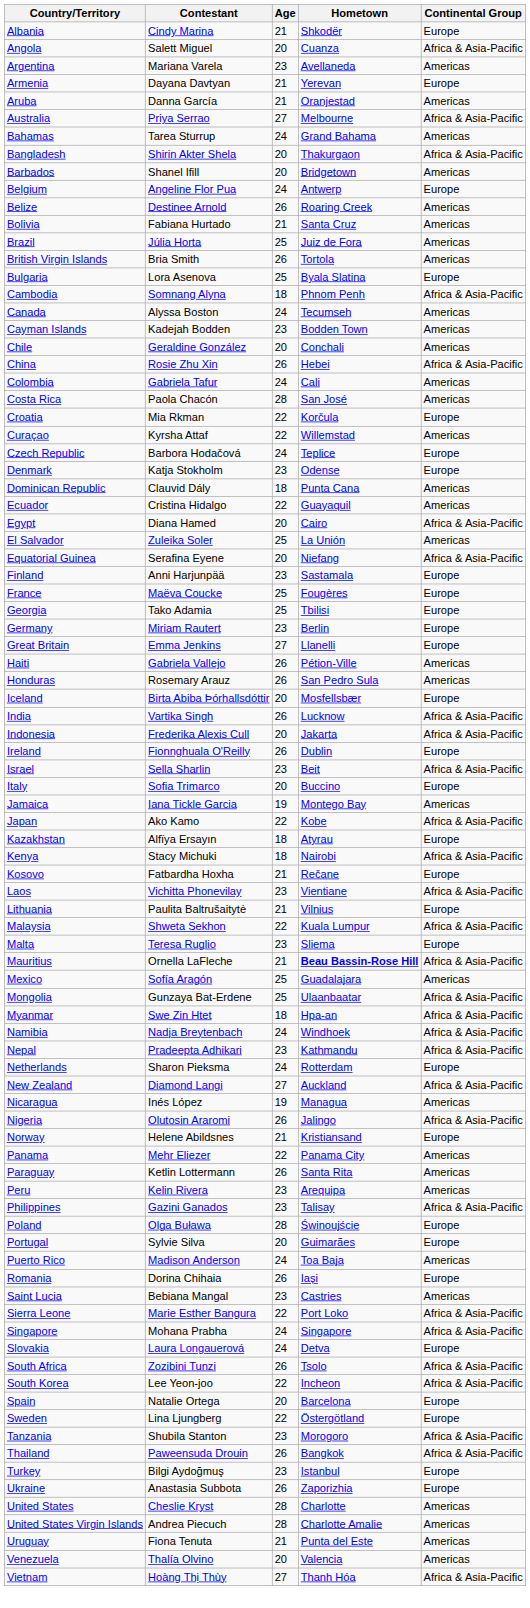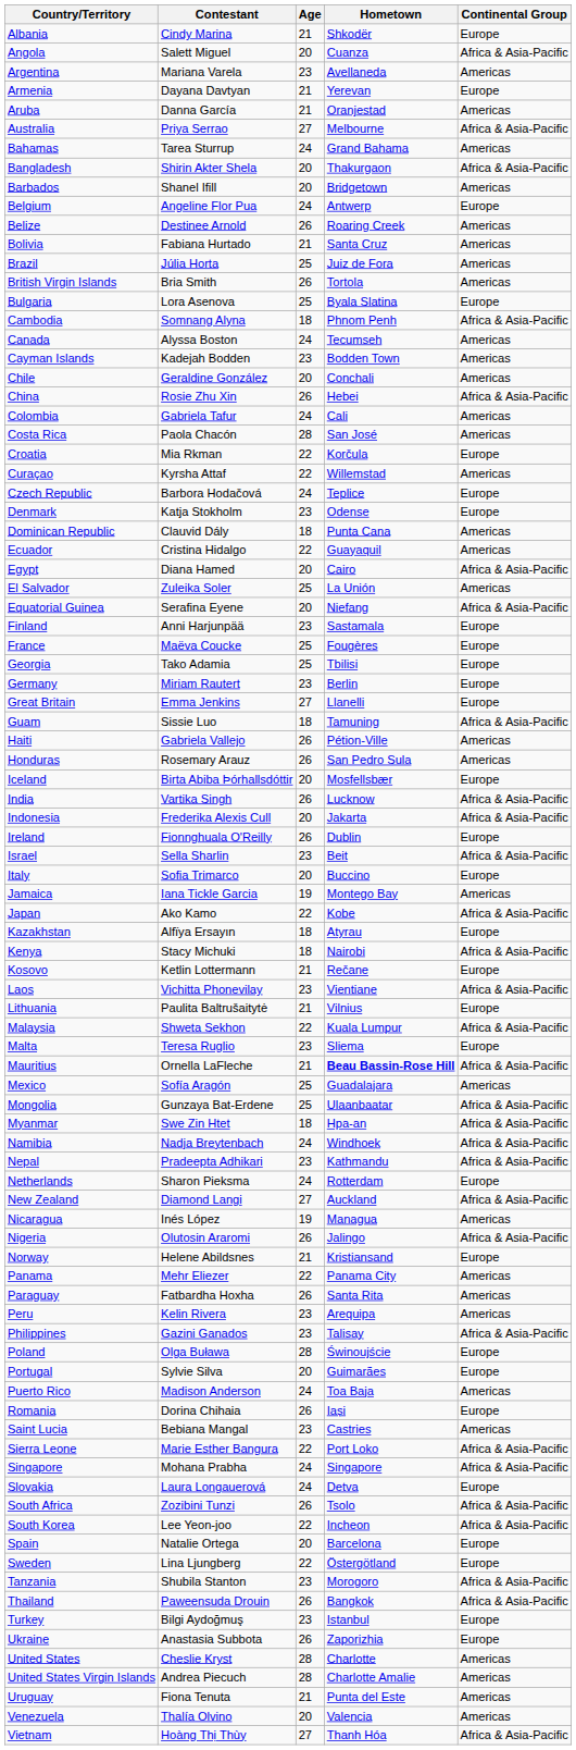+ row: Guam | Sissie Luo | 18 | Tamuning | Africa & Asia-Pacific
Kosovo | Contestant: Fatbardha Hoxha -> Ketlin Lottermann
Paraguay | Contestant: Ketlin Lottermann -> Fatbardha Hoxha
